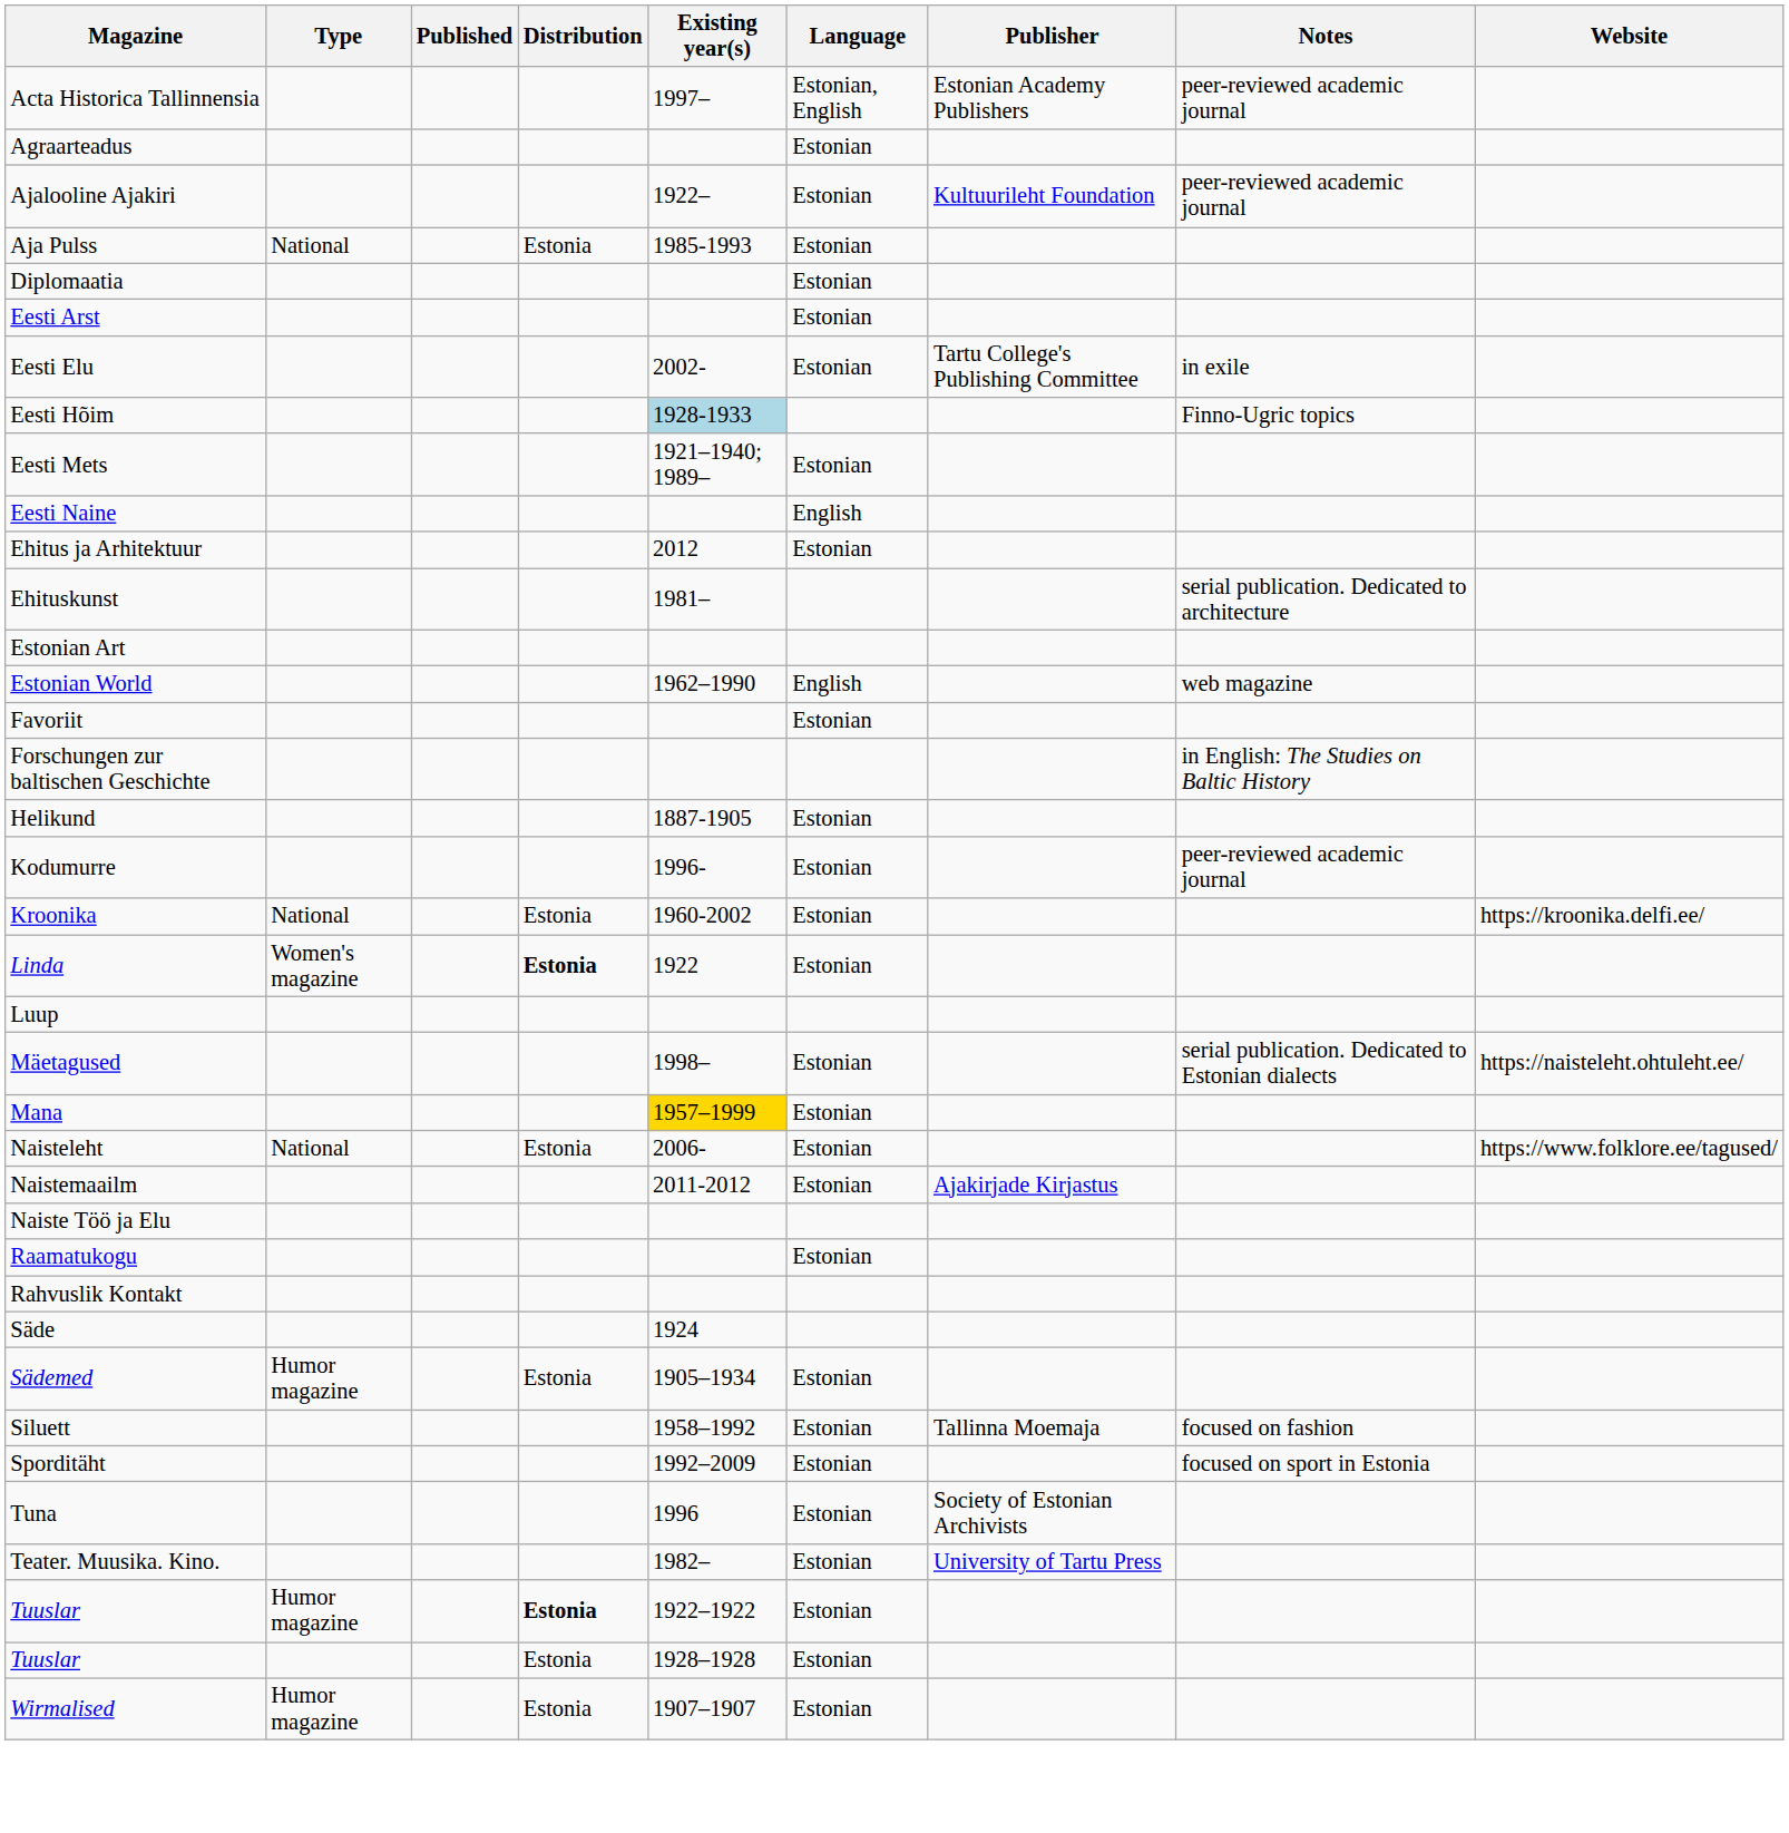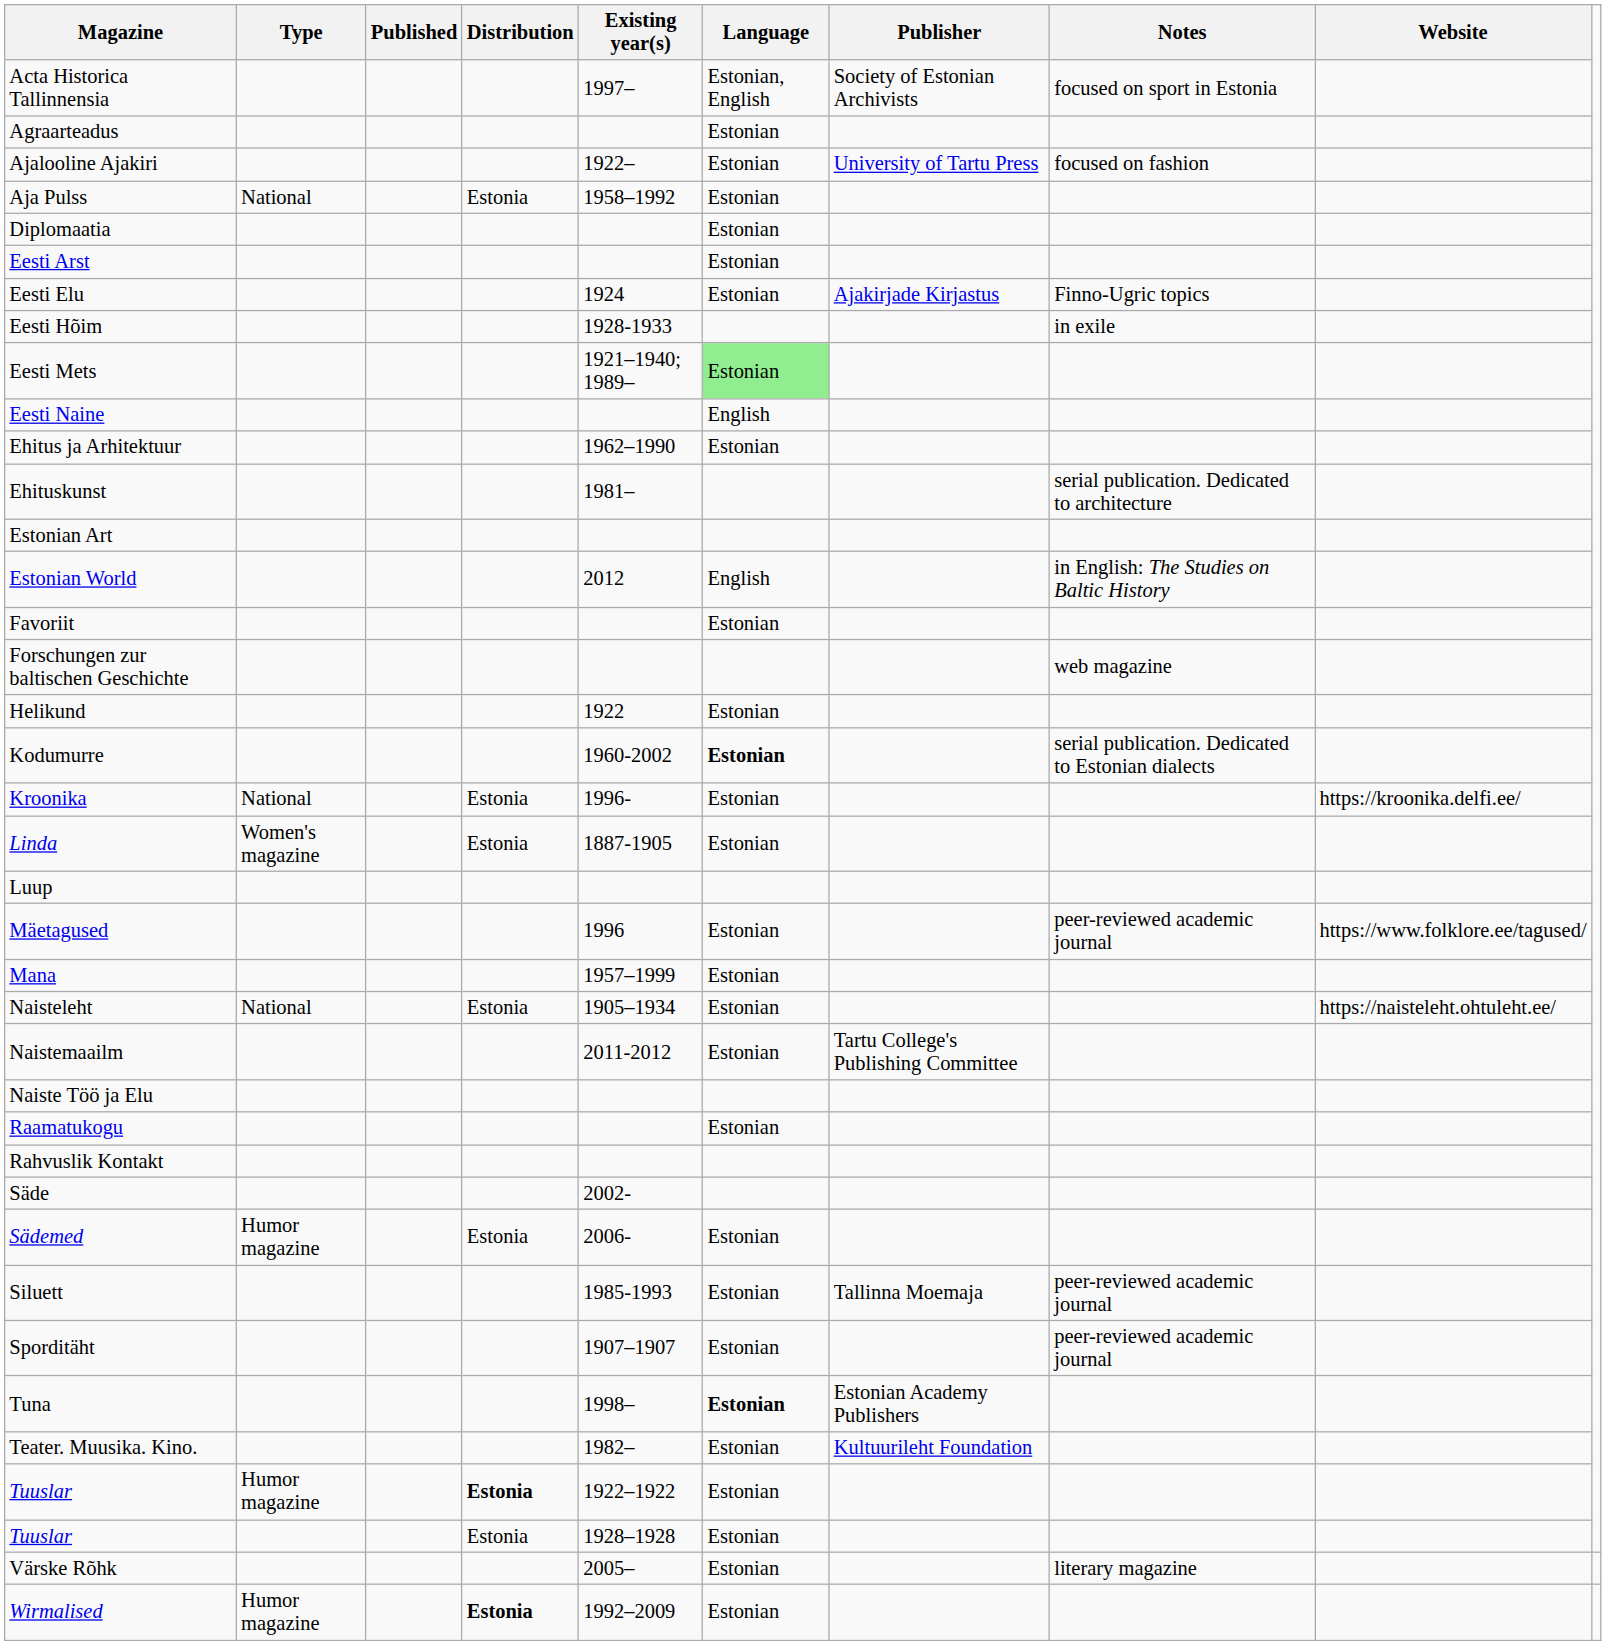Acta Historica Tallinnensia | Publisher: Estonian Academy Publishers -> Society of Estonian Archivists
Acta Historica Tallinnensia | Notes: peer-reviewed academic journal -> focused on sport in Estonia
Ajalooline Ajakiri | Publisher: Kultuurileht Foundation -> University of Tartu Press
Ajalooline Ajakiri | Notes: peer-reviewed academic journal -> focused on fashion
Aja Pulss | Existing year(s): 1985-1993 -> 1958–1992
Eesti Elu | Existing year(s): 2002- -> 1924
Eesti Elu | Publisher: Tartu College's Publishing Committee -> Ajakirjade Kirjastus
Eesti Elu | Notes: in exile -> Finno-Ugric topics
Eesti Hõim | Existing year(s): lightblue background -> no background
Eesti Hõim | Notes: Finno-Ugric topics -> in exile
Eesti Mets | Language: no background -> lightgreen background
Ehitus ja Arhitektuur | Existing year(s): 2012 -> 1962–1990
Estonian World | Existing year(s): 1962–1990 -> 2012
Estonian World | Notes: web magazine -> in English: The Studies on Baltic History
Forschungen zur baltischen Geschichte | Notes: in English: The Studies on Baltic History -> web magazine
Helikund | Existing year(s): 1887-1905 -> 1922
Kodumurre | Existing year(s): 1996- -> 1960-2002
Kodumurre | Language: normal -> bold
Kodumurre | Notes: peer-reviewed academic journal -> serial publication. Dedicated to Estonian dialects
Kroonika | Existing year(s): 1960-2002 -> 1996-
Linda | Distribution: bold -> normal
Linda | Existing year(s): 1922 -> 1887-1905
Mäetagused | Existing year(s): 1998– -> 1996
Mäetagused | Notes: serial publication. Dedicated to Estonian dialects -> peer-reviewed academic journal
Mäetagused | Website: https://naisteleht.ohtuleht.ee/ -> https://www.folklore.ee/tagused/
Mana | Existing year(s): gold background -> no background
Naisteleht | Existing year(s): 2006- -> 1905–1934
Naisteleht | Website: https://www.folklore.ee/tagused/ -> https://naisteleht.ohtuleht.ee/
Naistemaailm | Publisher: Ajakirjade Kirjastus -> Tartu College's Publishing Committee
Säde | Existing year(s): 1924 -> 2002-
Sädemed | Existing year(s): 1905–1934 -> 2006-
Siluett | Existing year(s): 1958–1992 -> 1985-1993
Siluett | Notes: focused on fashion -> peer-reviewed academic journal
Sporditäht | Existing year(s): 1992–2009 -> 1907–1907
Sporditäht | Notes: focused on sport in Estonia -> peer-reviewed academic journal
Tuna | Existing year(s): 1996 -> 1998–
Tuna | Language: normal -> bold
Tuna | Publisher: Society of Estonian Archivists -> Estonian Academy Publishers
Teater. Muusika. Kino. | Publisher: University of Tartu Press -> Kultuurileht Foundation
+ row: Värske Rõhk | 2005– | Estonian | literary magazine
Wirmalised | Distribution: normal -> bold
Wirmalised | Existing year(s): 1907–1907 -> 1992–2009
